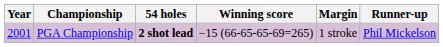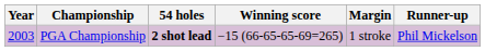PGA Championship | Year: 2001 -> 2003
